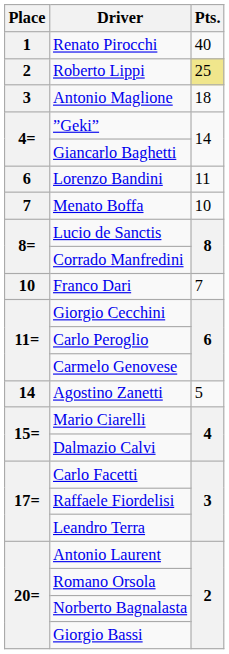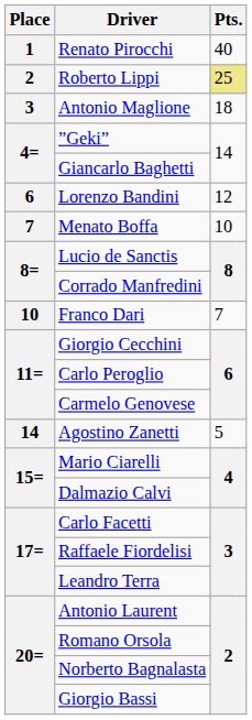Lorenzo Bandini | Pts.: 11 -> 12
